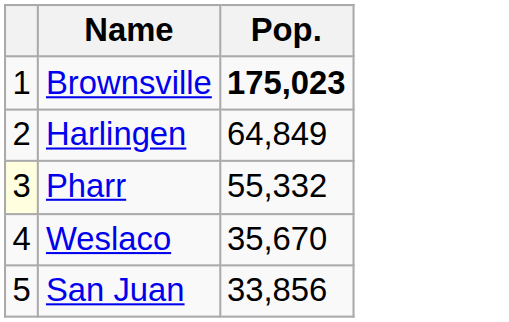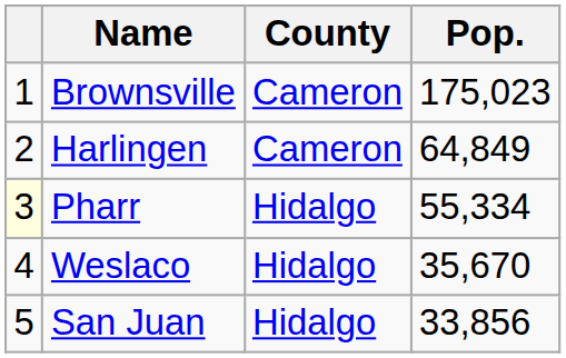+ column: County | Cameron | Cameron | Hidalgo | Hidalgo | Hidalgo
Brownsville | Pop.: bold -> normal
Pharr | Pop.: 55,332 -> 55,334
